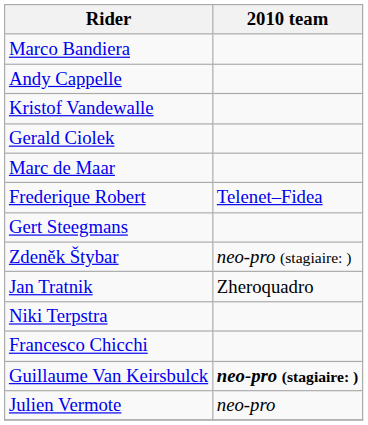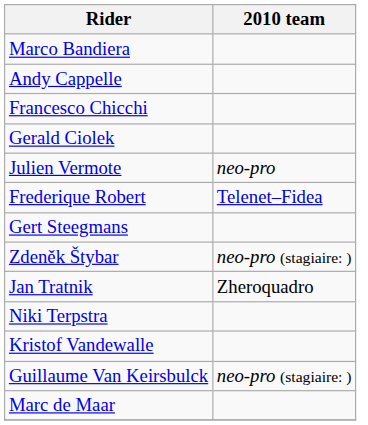rows swapped: Francesco Chicchi <-> Kristof Vandewalle
rows swapped: Marc de Maar <-> Julien Vermote
Guillaume Van Keirsbulck | 2010 team: bold -> normal
